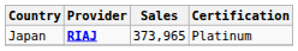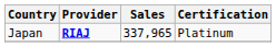Japan | Sales: 373,965 -> 337,965
